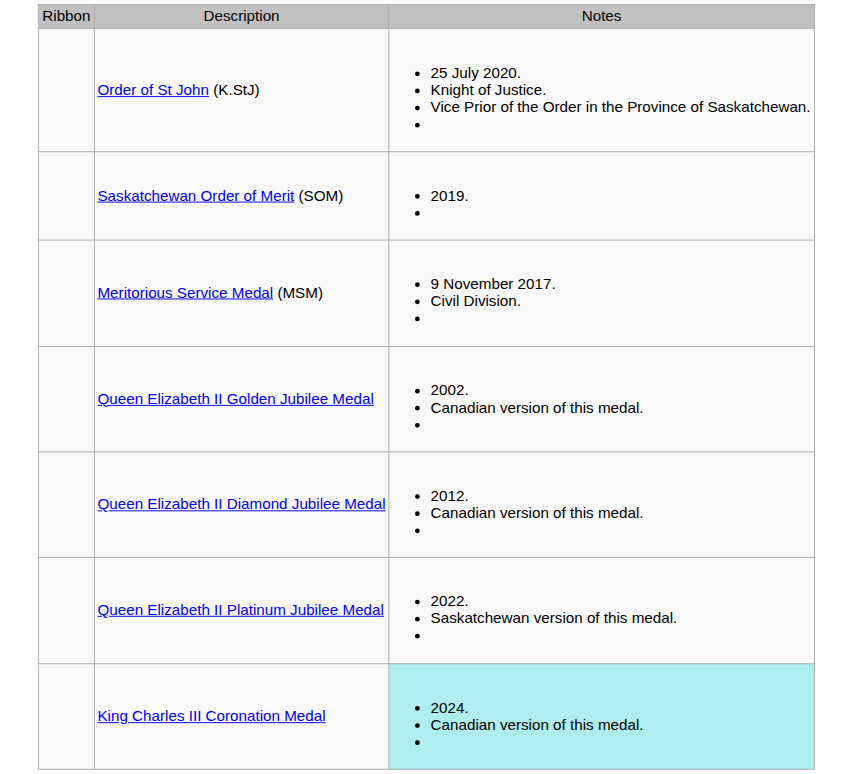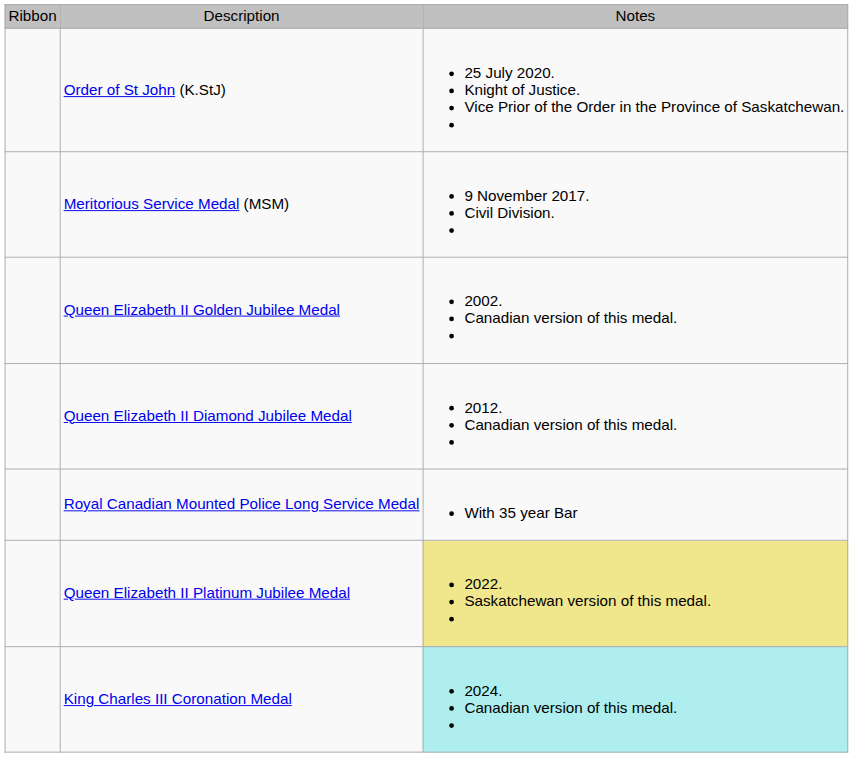- row: Saskatchewan Order of Merit (SOM) | 2019.
+ row: Royal Canadian Mounted Police Long Service Medal | With 35 year Bar
Queen Elizabeth II Platinum Jubilee Medal | column 3: no background -> khaki background
